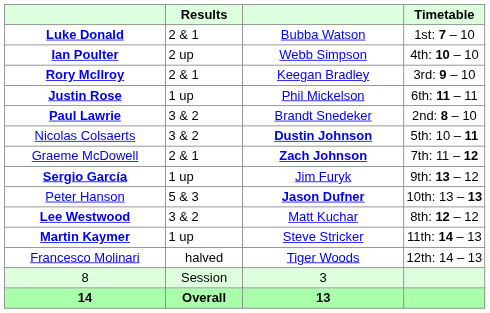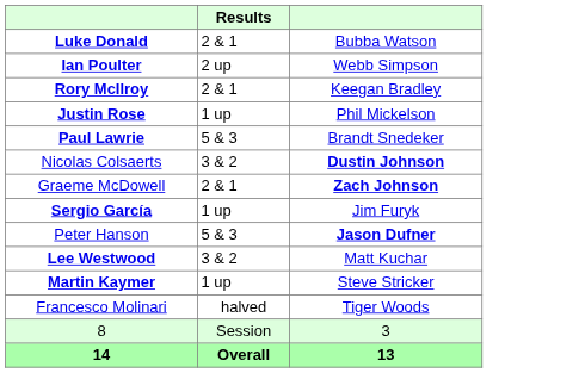- column: Timetable | 1st: 7 – 10 | 4th: 10 – 10 | 3rd: 9 – 10 | 6th: 11 – 11 | 2nd: 8 – 10 | 5th: 10 – 11 | 7th: 11 – 12 | 9th: 13 – 12 | 10th: 13 – 13 | 8th: 12 – 12 | 11th: 14 – 13 | 12th: 14 – 13
Paul Lawrie | Results: 3 & 2 -> 5 & 3
